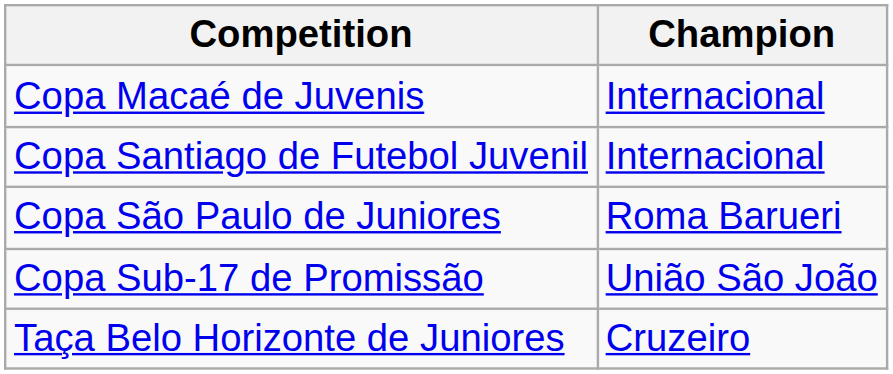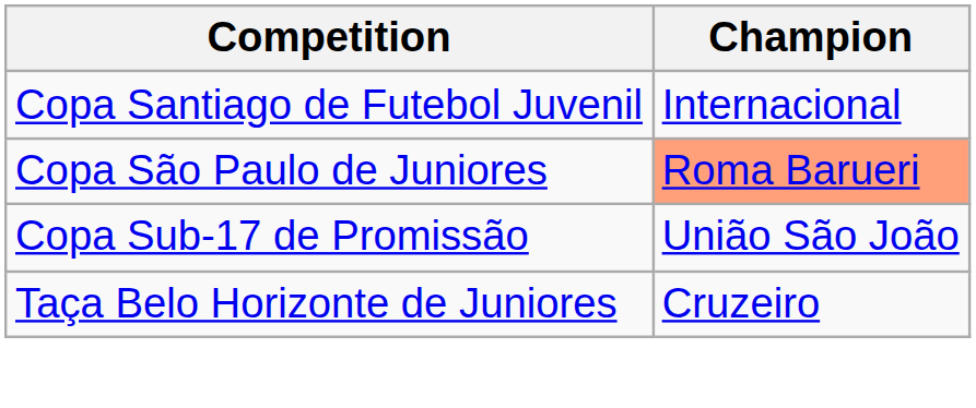- row: Copa Macaé de Juvenis | Internacional
Copa São Paulo de Juniores | Champion: no background -> lightsalmon background
